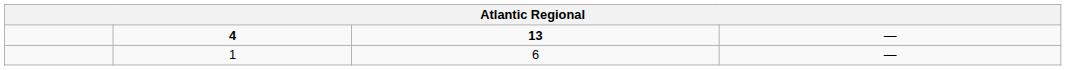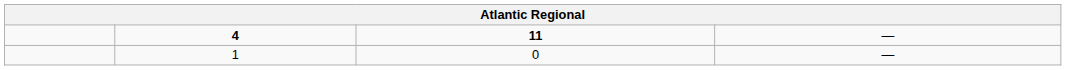4 | column 3: 13 -> 11
1 | column 3: 6 -> 0
